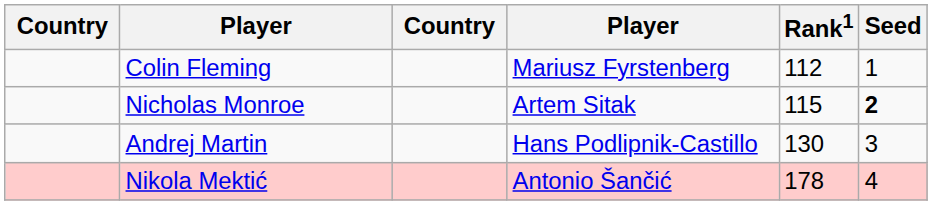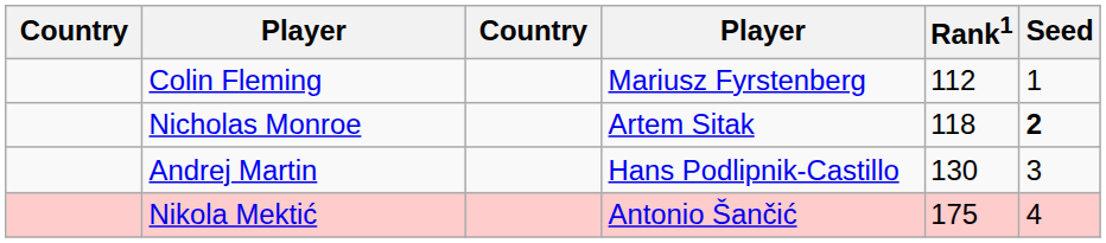Nicholas Monroe | Rank1: 115 -> 118
Nikola Mektić | Rank1: 178 -> 175
